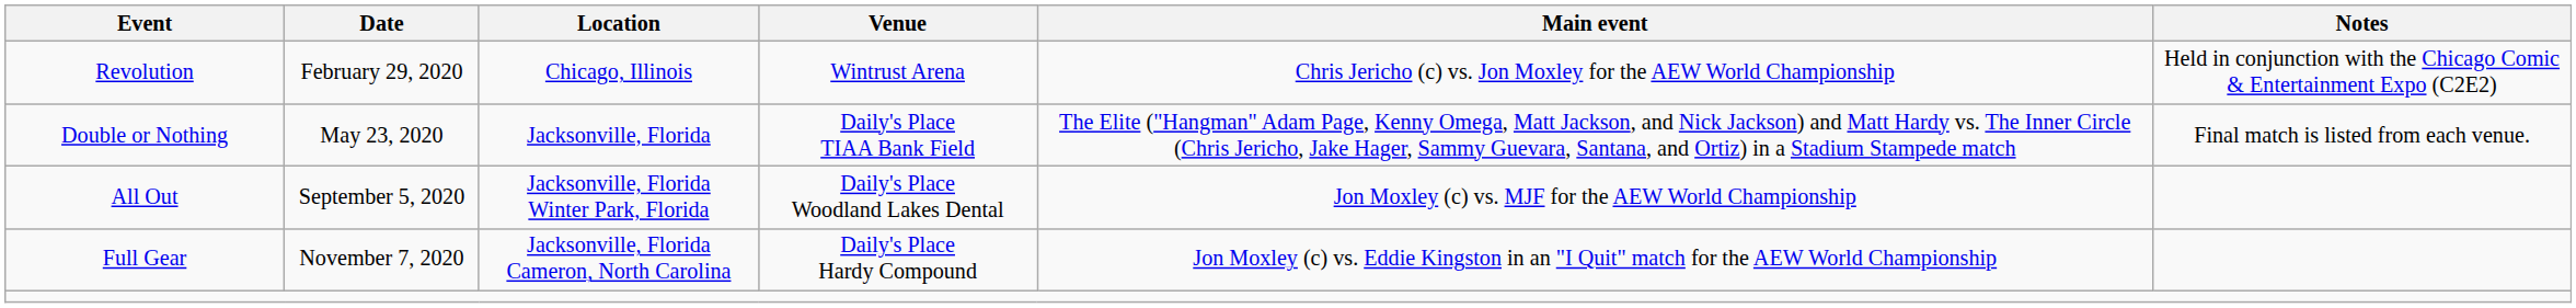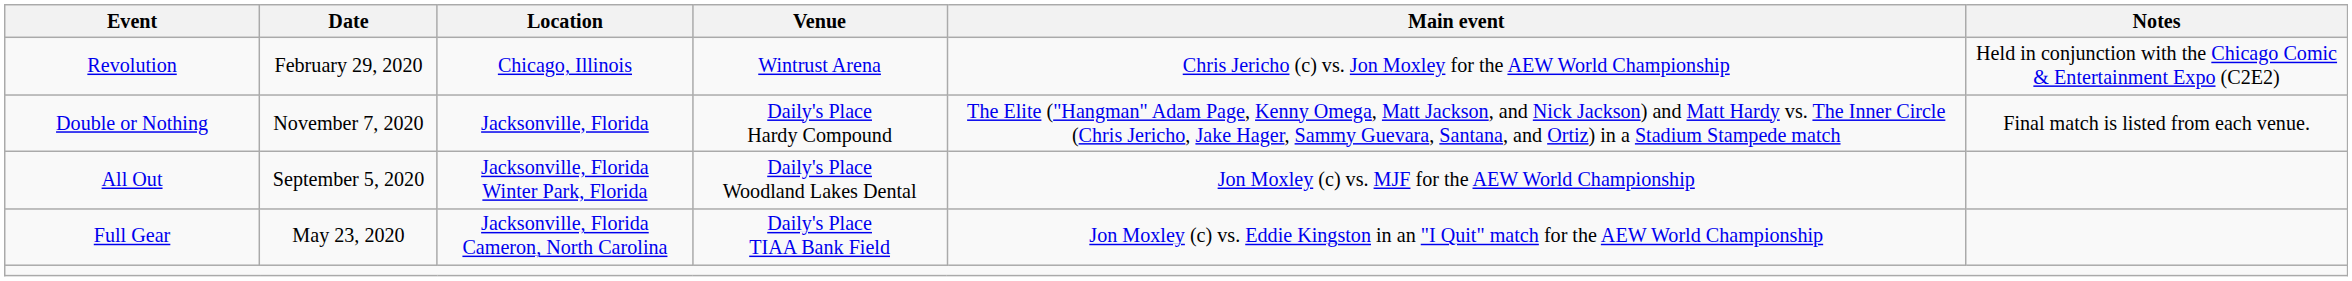Double or Nothing | Date: May 23, 2020 -> November 7, 2020
Double or Nothing | Venue: Daily's Place TIAA Bank Field -> Daily's Place Hardy Compound
Full Gear | Date: November 7, 2020 -> May 23, 2020
Full Gear | Venue: Daily's Place Hardy Compound -> Daily's Place TIAA Bank Field
